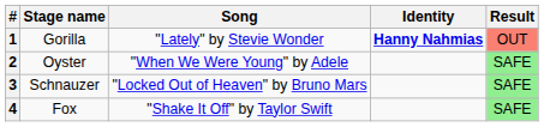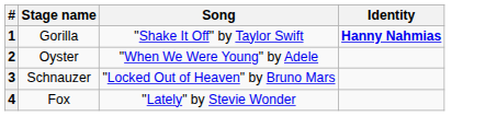- column: Result | OUT | SAFE | SAFE | SAFE
1 | Song: "Lately" by Stevie Wonder -> "Shake It Off" by Taylor Swift
4 | Song: "Shake It Off" by Taylor Swift -> "Lately" by Stevie Wonder
